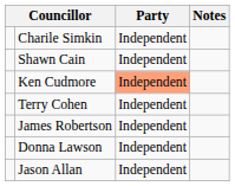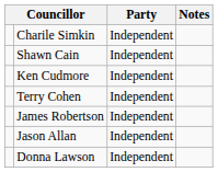Ken Cudmore | Party: lightsalmon background -> no background
rows swapped: Donna Lawson <-> Jason Allan
